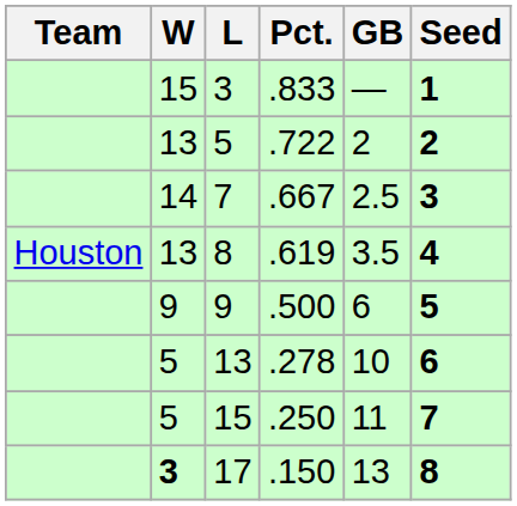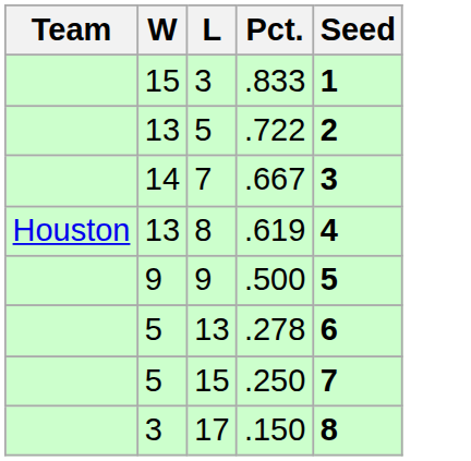- column: GB | — | 2 | 2.5 | 3.5 | 6 | 10 | 11 | 13
17 | W: bold -> normal
